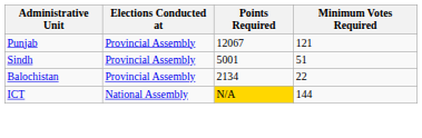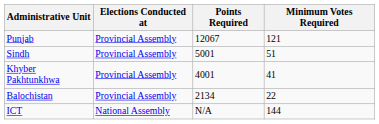+ row: Khyber Pakhtunkhwa | Provincial Assembly | 4001 | 41
ICT | Points Required: gold background -> no background
